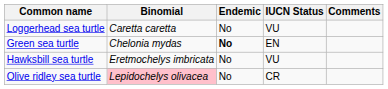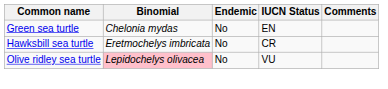- row: Loggerhead sea turtle | Caretta caretta | No | VU
Green sea turtle | Endemic: bold -> normal
Hawksbill sea turtle | IUCN Status: VU -> CR
Olive ridley sea turtle | IUCN Status: CR -> VU
